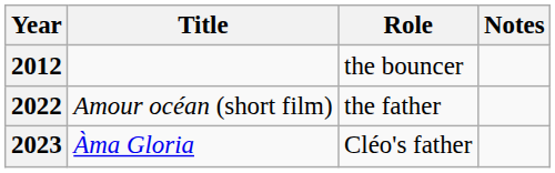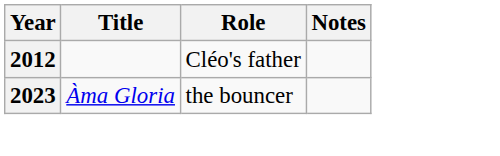2012 | Role: the bouncer -> Cléo's father
- row: 2022 | Amour océan (short film) | the father
2023 | Role: Cléo's father -> the bouncer
